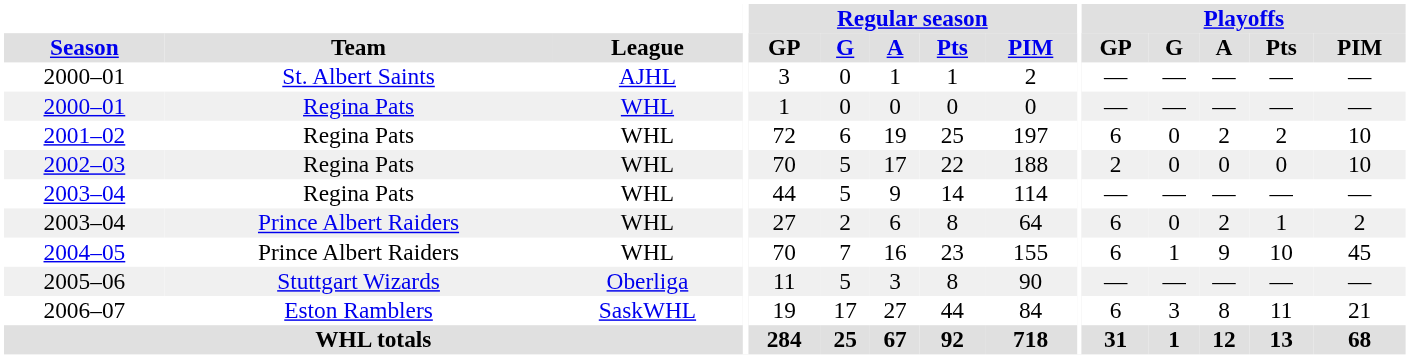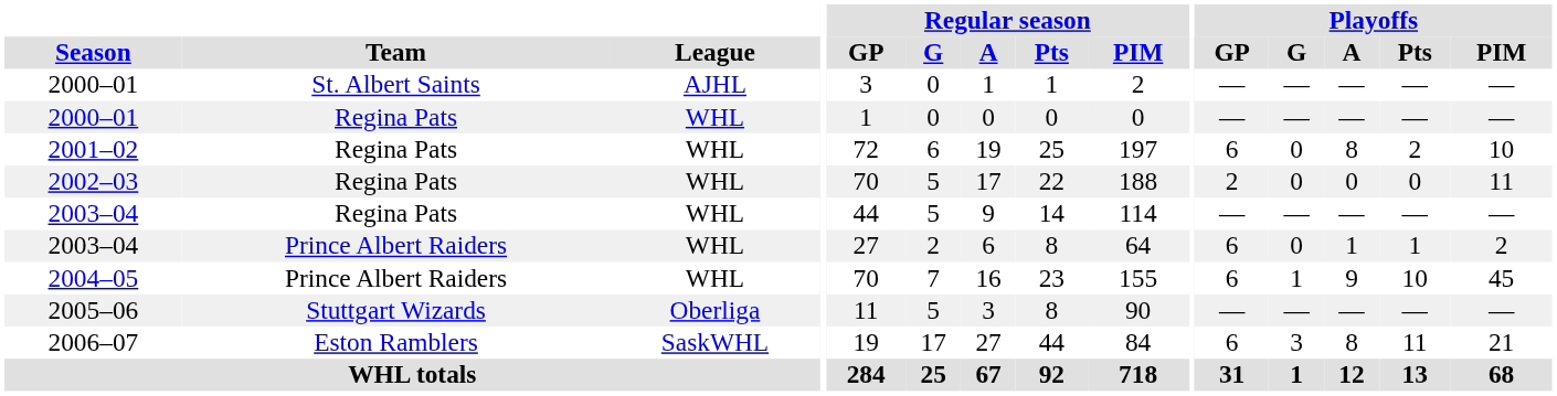2001–02 | Playoffs / A: 2 -> 8
2002–03 | Playoffs / PIM: 10 -> 11
2003–04 / Prince Albert Raiders | Playoffs / A: 2 -> 1
